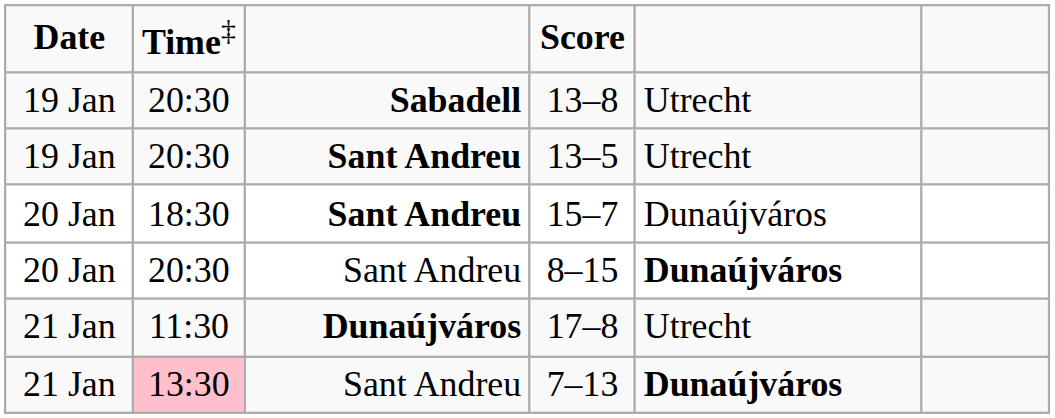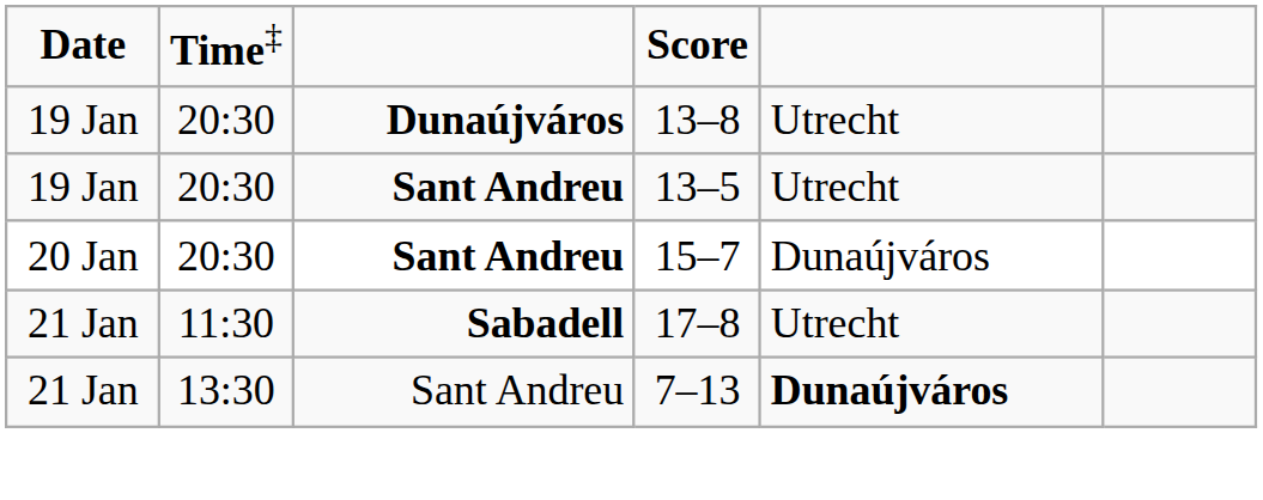13–8 | column 3: Sabadell -> Dunaújváros
15–7 | column 2: 18:30 -> 20:30
- row: 20 Jan | 20:30 | Sant Andreu | 8–15 | Dunaújváros
17–8 | column 3: Dunaújváros -> Sabadell
7–13 | column 2: pink background -> no background
